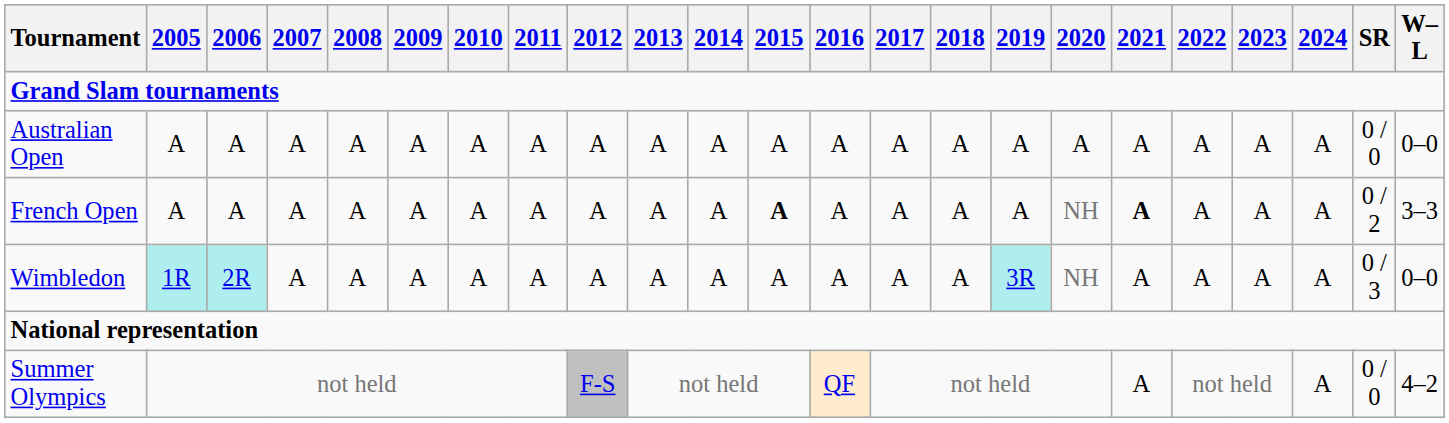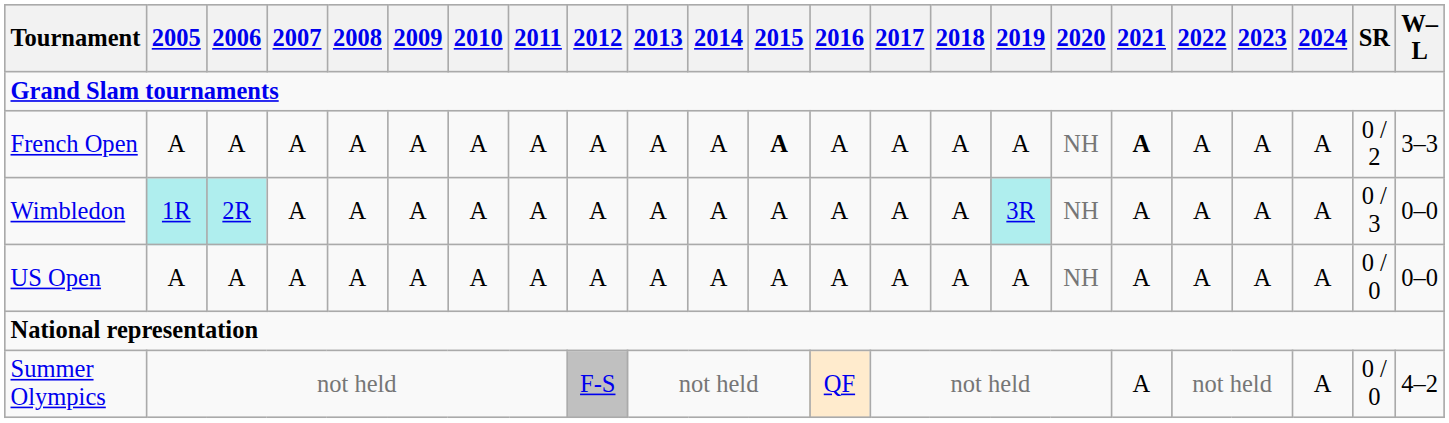- row: Australian Open | A | A | A | A | A | A | A | A | A | A | A | A | A | A | A | A | A | A | A | A | 0 / 0 | 0–0
+ row: US Open | A | A | A | A | A | A | A | A | A | A | A | A | A | A | A | NH | A | A | A | A | 0 / 0 | 0–0
